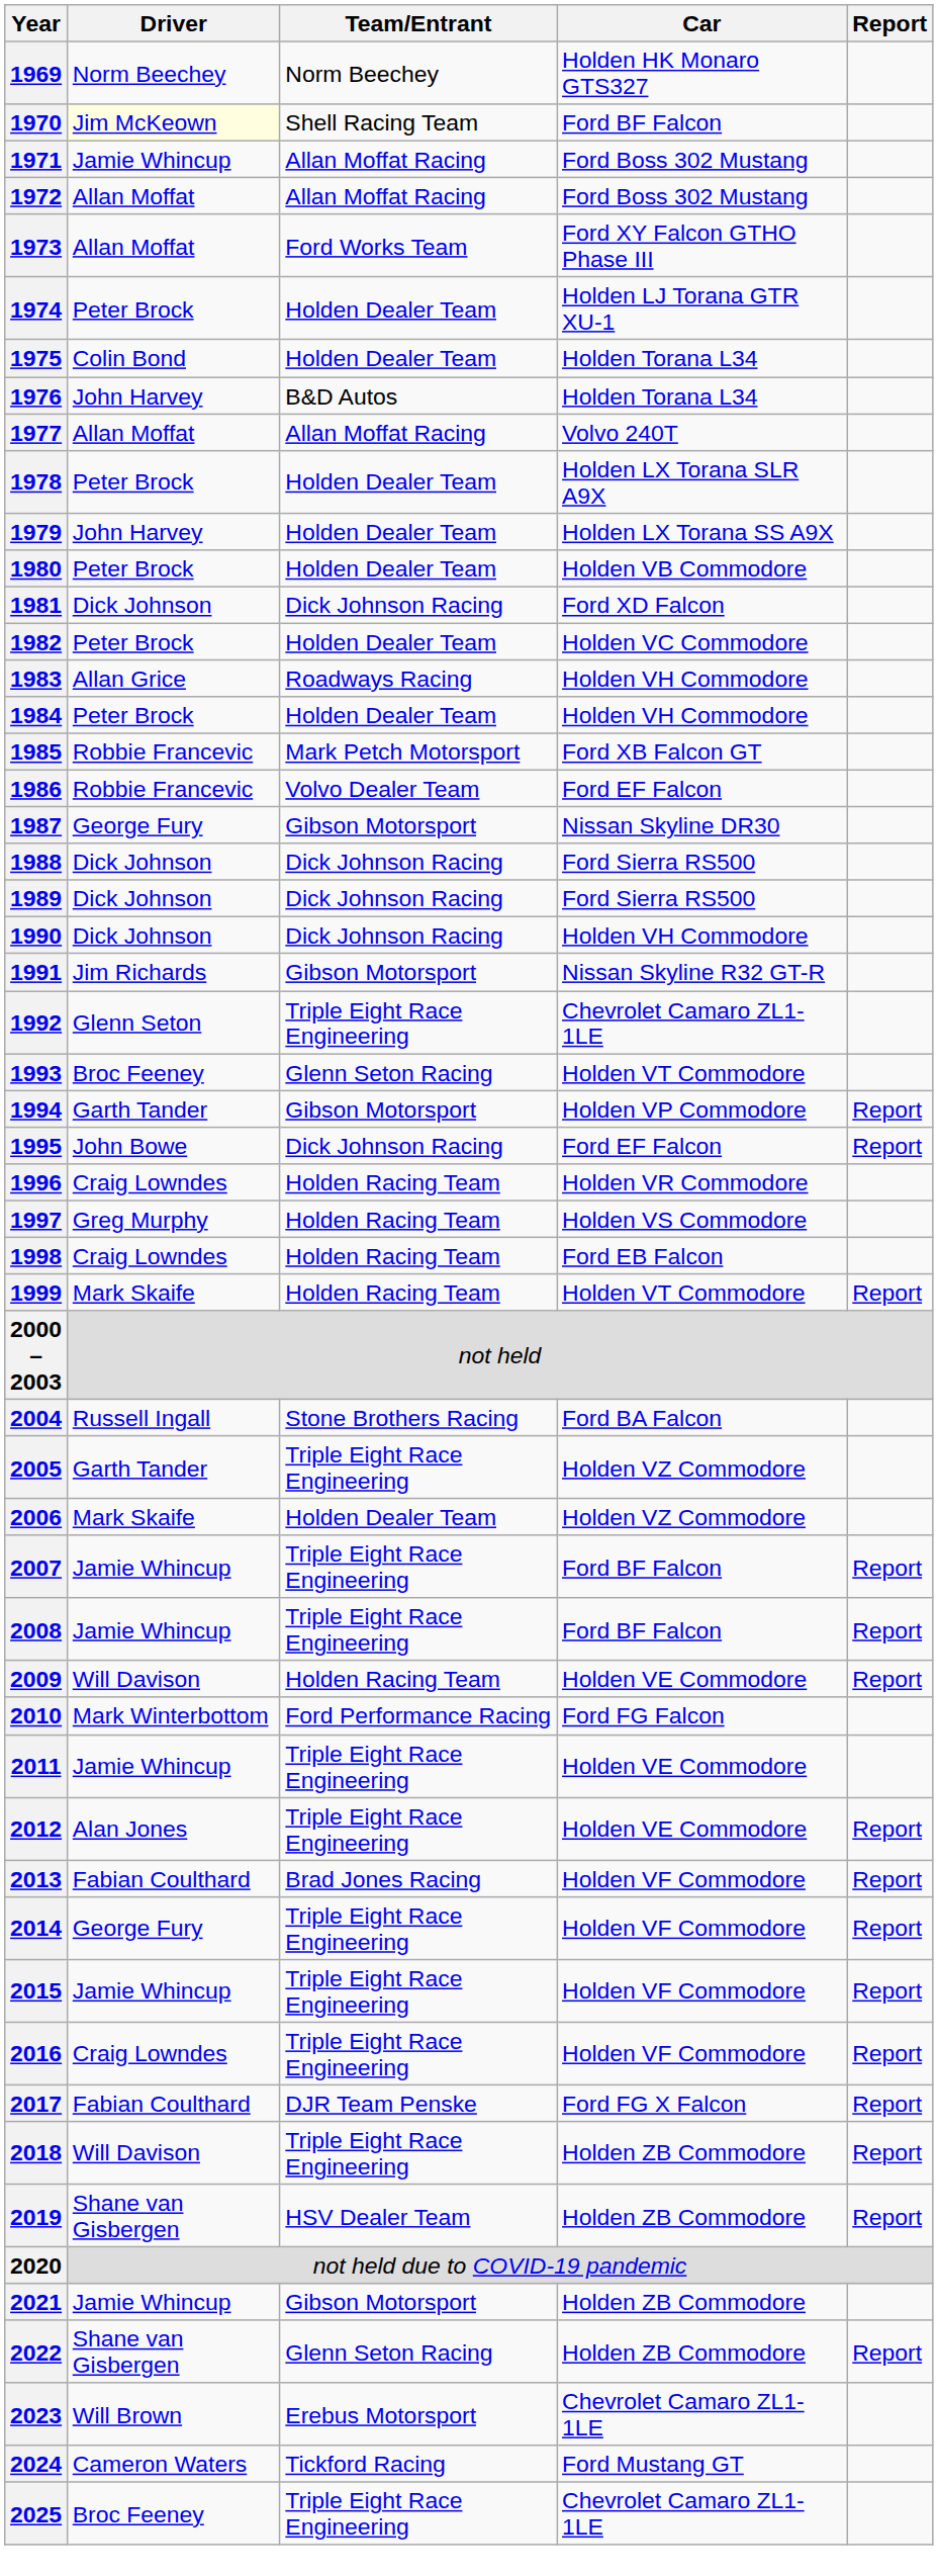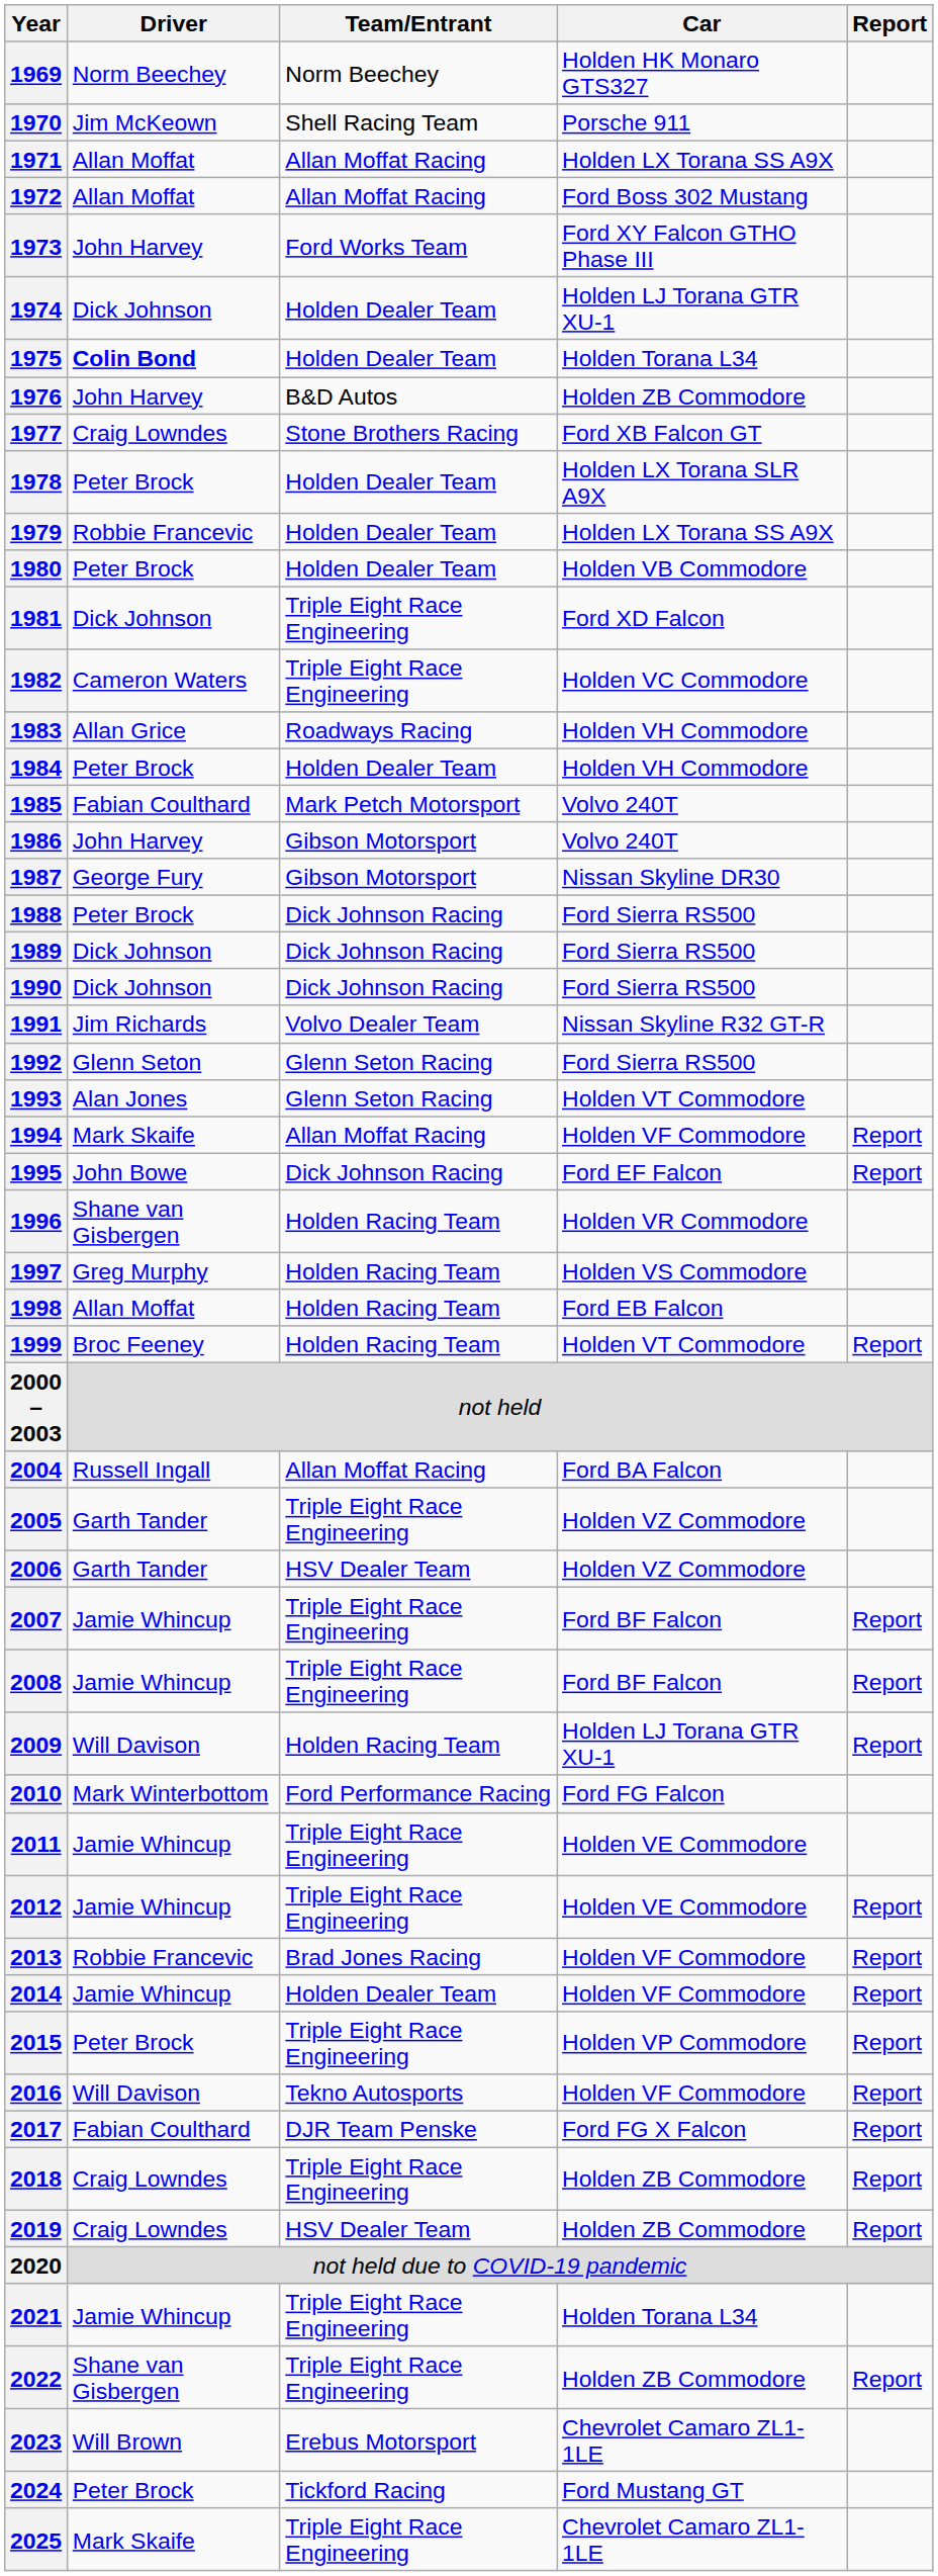1970 | Driver: lightyellow background -> no background
1970 | Car: Ford BF Falcon -> Porsche 911
1971 | Driver: Jamie Whincup -> Allan Moffat
1971 | Car: Ford Boss 302 Mustang -> Holden LX Torana SS A9X
1973 | Driver: Allan Moffat -> John Harvey
1974 | Driver: Peter Brock -> Dick Johnson
1975 | Driver: normal -> bold
1976 | Car: Holden Torana L34 -> Holden ZB Commodore
1977 | Driver: Allan Moffat -> Craig Lowndes
1977 | Team/Entrant: Allan Moffat Racing -> Stone Brothers Racing
1977 | Car: Volvo 240T -> Ford XB Falcon GT
1979 | Driver: John Harvey -> Robbie Francevic
1981 | Team/Entrant: Dick Johnson Racing -> Triple Eight Race Engineering
1982 | Driver: Peter Brock -> Cameron Waters
1982 | Team/Entrant: Holden Dealer Team -> Triple Eight Race Engineering
1985 | Driver: Robbie Francevic -> Fabian Coulthard
1985 | Car: Ford XB Falcon GT -> Volvo 240T
1986 | Driver: Robbie Francevic -> John Harvey
1986 | Team/Entrant: Volvo Dealer Team -> Gibson Motorsport
1986 | Car: Ford EF Falcon -> Volvo 240T
1988 | Driver: Dick Johnson -> Peter Brock
1990 | Car: Holden VH Commodore -> Ford Sierra RS500
1991 | Team/Entrant: Gibson Motorsport -> Volvo Dealer Team
1992 | Team/Entrant: Triple Eight Race Engineering -> Glenn Seton Racing
1992 | Car: Chevrolet Camaro ZL1-1LE -> Ford Sierra RS500
1993 | Driver: Broc Feeney -> Alan Jones
1994 | Driver: Garth Tander -> Mark Skaife
1994 | Team/Entrant: Gibson Motorsport -> Allan Moffat Racing
1994 | Car: Holden VP Commodore -> Holden VF Commodore
1996 | Driver: Craig Lowndes -> Shane van Gisbergen
1998 | Driver: Craig Lowndes -> Allan Moffat
1999 | Driver: Mark Skaife -> Broc Feeney
2004 | Team/Entrant: Stone Brothers Racing -> Allan Moffat Racing
2006 | Driver: Mark Skaife -> Garth Tander
2006 | Team/Entrant: Holden Dealer Team -> HSV Dealer Team
2009 | Car: Holden VE Commodore -> Holden LJ Torana GTR XU-1
2012 | Driver: Alan Jones -> Jamie Whincup
2013 | Driver: Fabian Coulthard -> Robbie Francevic
2014 | Driver: George Fury -> Jamie Whincup
2014 | Team/Entrant: Triple Eight Race Engineering -> Holden Dealer Team
2015 | Driver: Jamie Whincup -> Peter Brock
2015 | Car: Holden VF Commodore -> Holden VP Commodore
2016 | Driver: Craig Lowndes -> Will Davison
2016 | Team/Entrant: Triple Eight Race Engineering -> Tekno Autosports
2018 | Driver: Will Davison -> Craig Lowndes
2019 | Driver: Shane van Gisbergen -> Craig Lowndes
2021 | Team/Entrant: Gibson Motorsport -> Triple Eight Race Engineering
2021 | Car: Holden ZB Commodore -> Holden Torana L34
2022 | Team/Entrant: Glenn Seton Racing -> Triple Eight Race Engineering
2024 | Driver: Cameron Waters -> Peter Brock
2025 | Driver: Broc Feeney -> Mark Skaife
